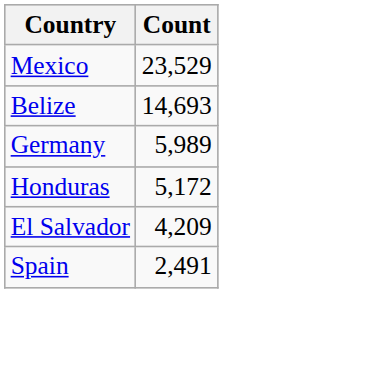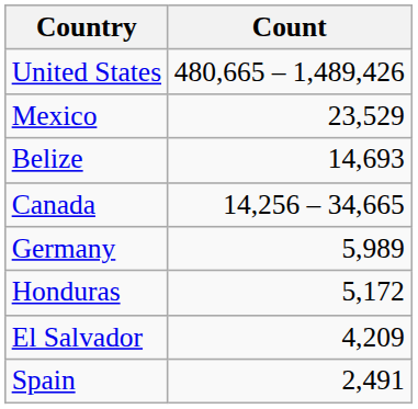+ row: United States | 480,665 – 1,489,426
+ row: Canada | 14,256 – 34,665
